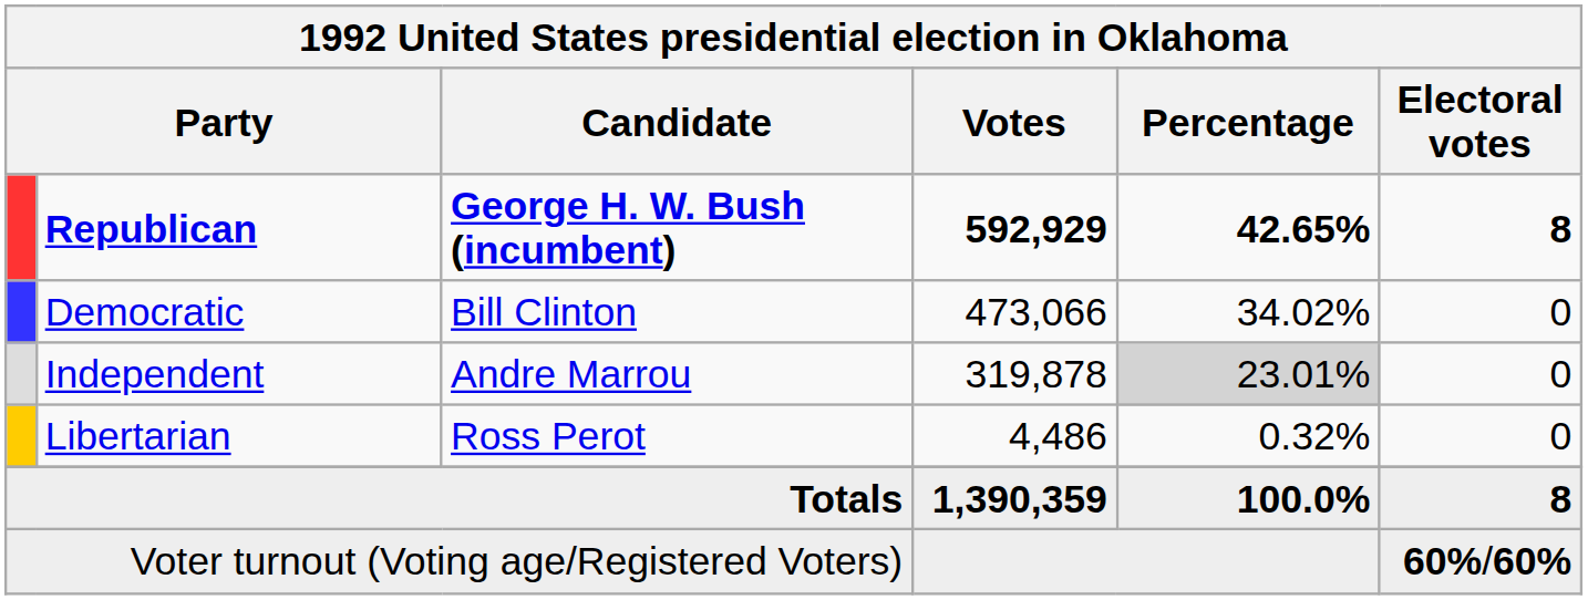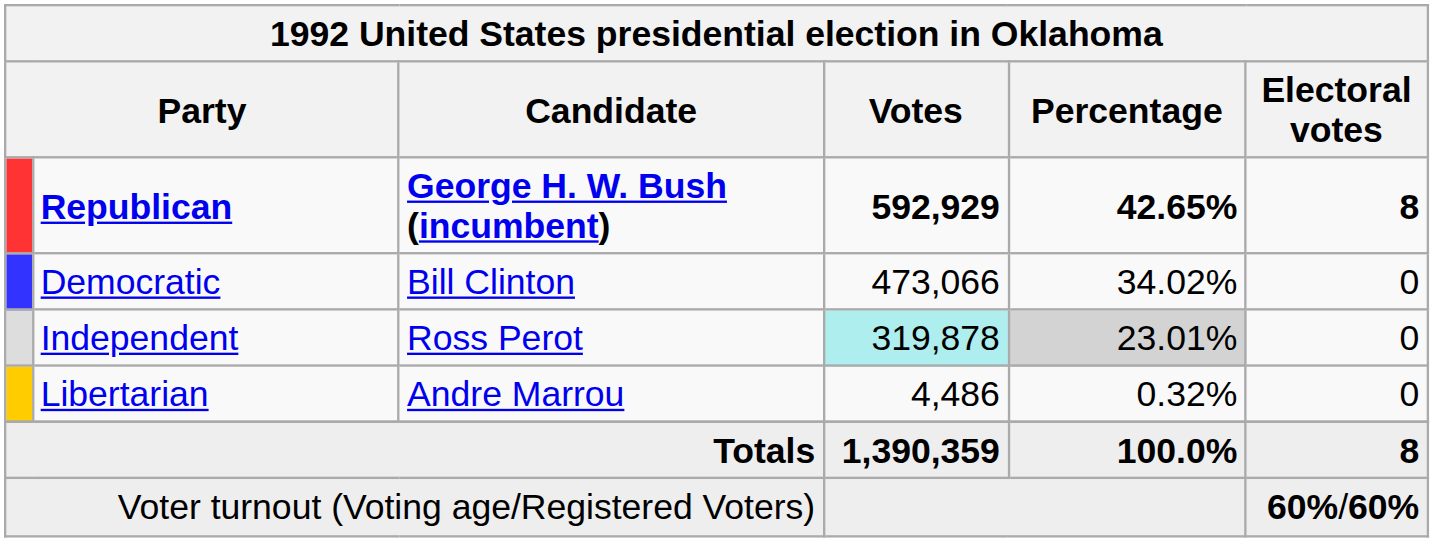Independent | Candidate: Andre Marrou -> Ross Perot
Independent | Votes: no background -> paleturquoise background
Libertarian | Candidate: Ross Perot -> Andre Marrou
